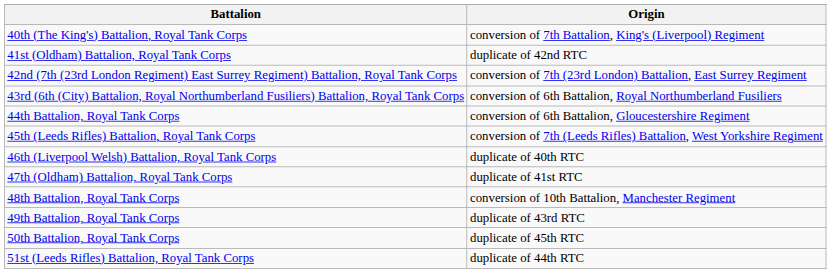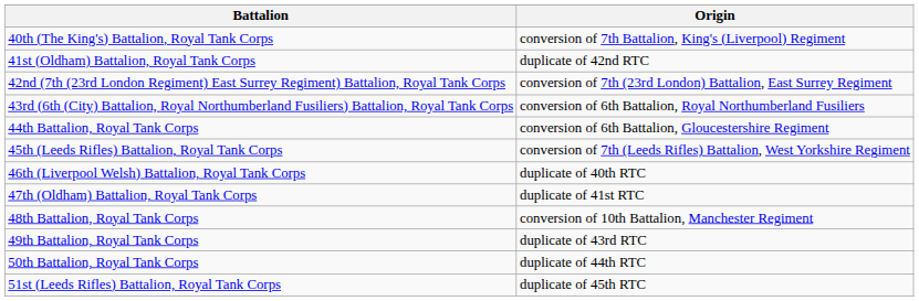50th Battalion, Royal Tank Corps | Origin: duplicate of 45th RTC -> duplicate of 44th RTC
51st (Leeds Rifles) Battalion, Royal Tank Corps | Origin: duplicate of 44th RTC -> duplicate of 45th RTC
